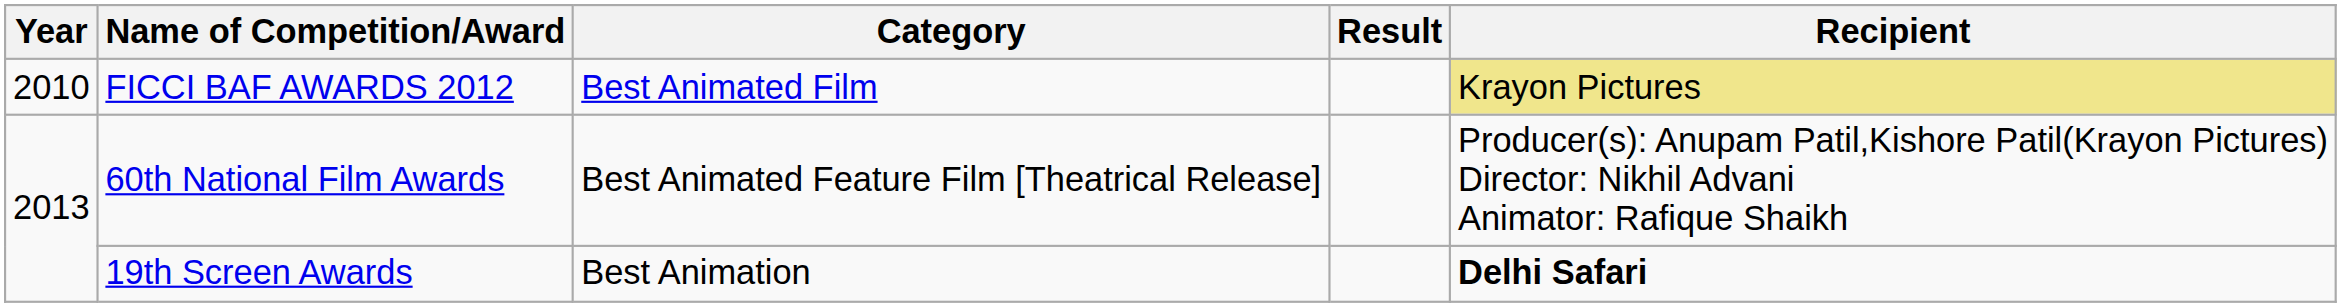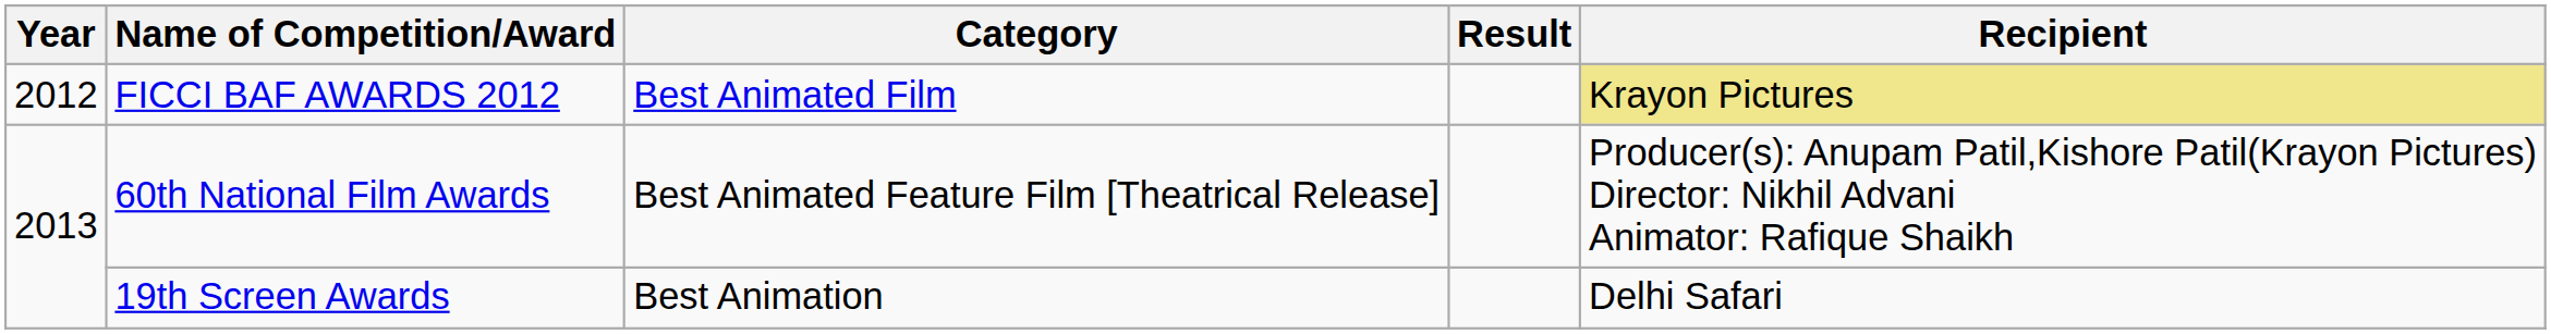FICCI BAF AWARDS 2012 | Year: 2010 -> 2012
19th Screen Awards | Recipient: bold -> normal
